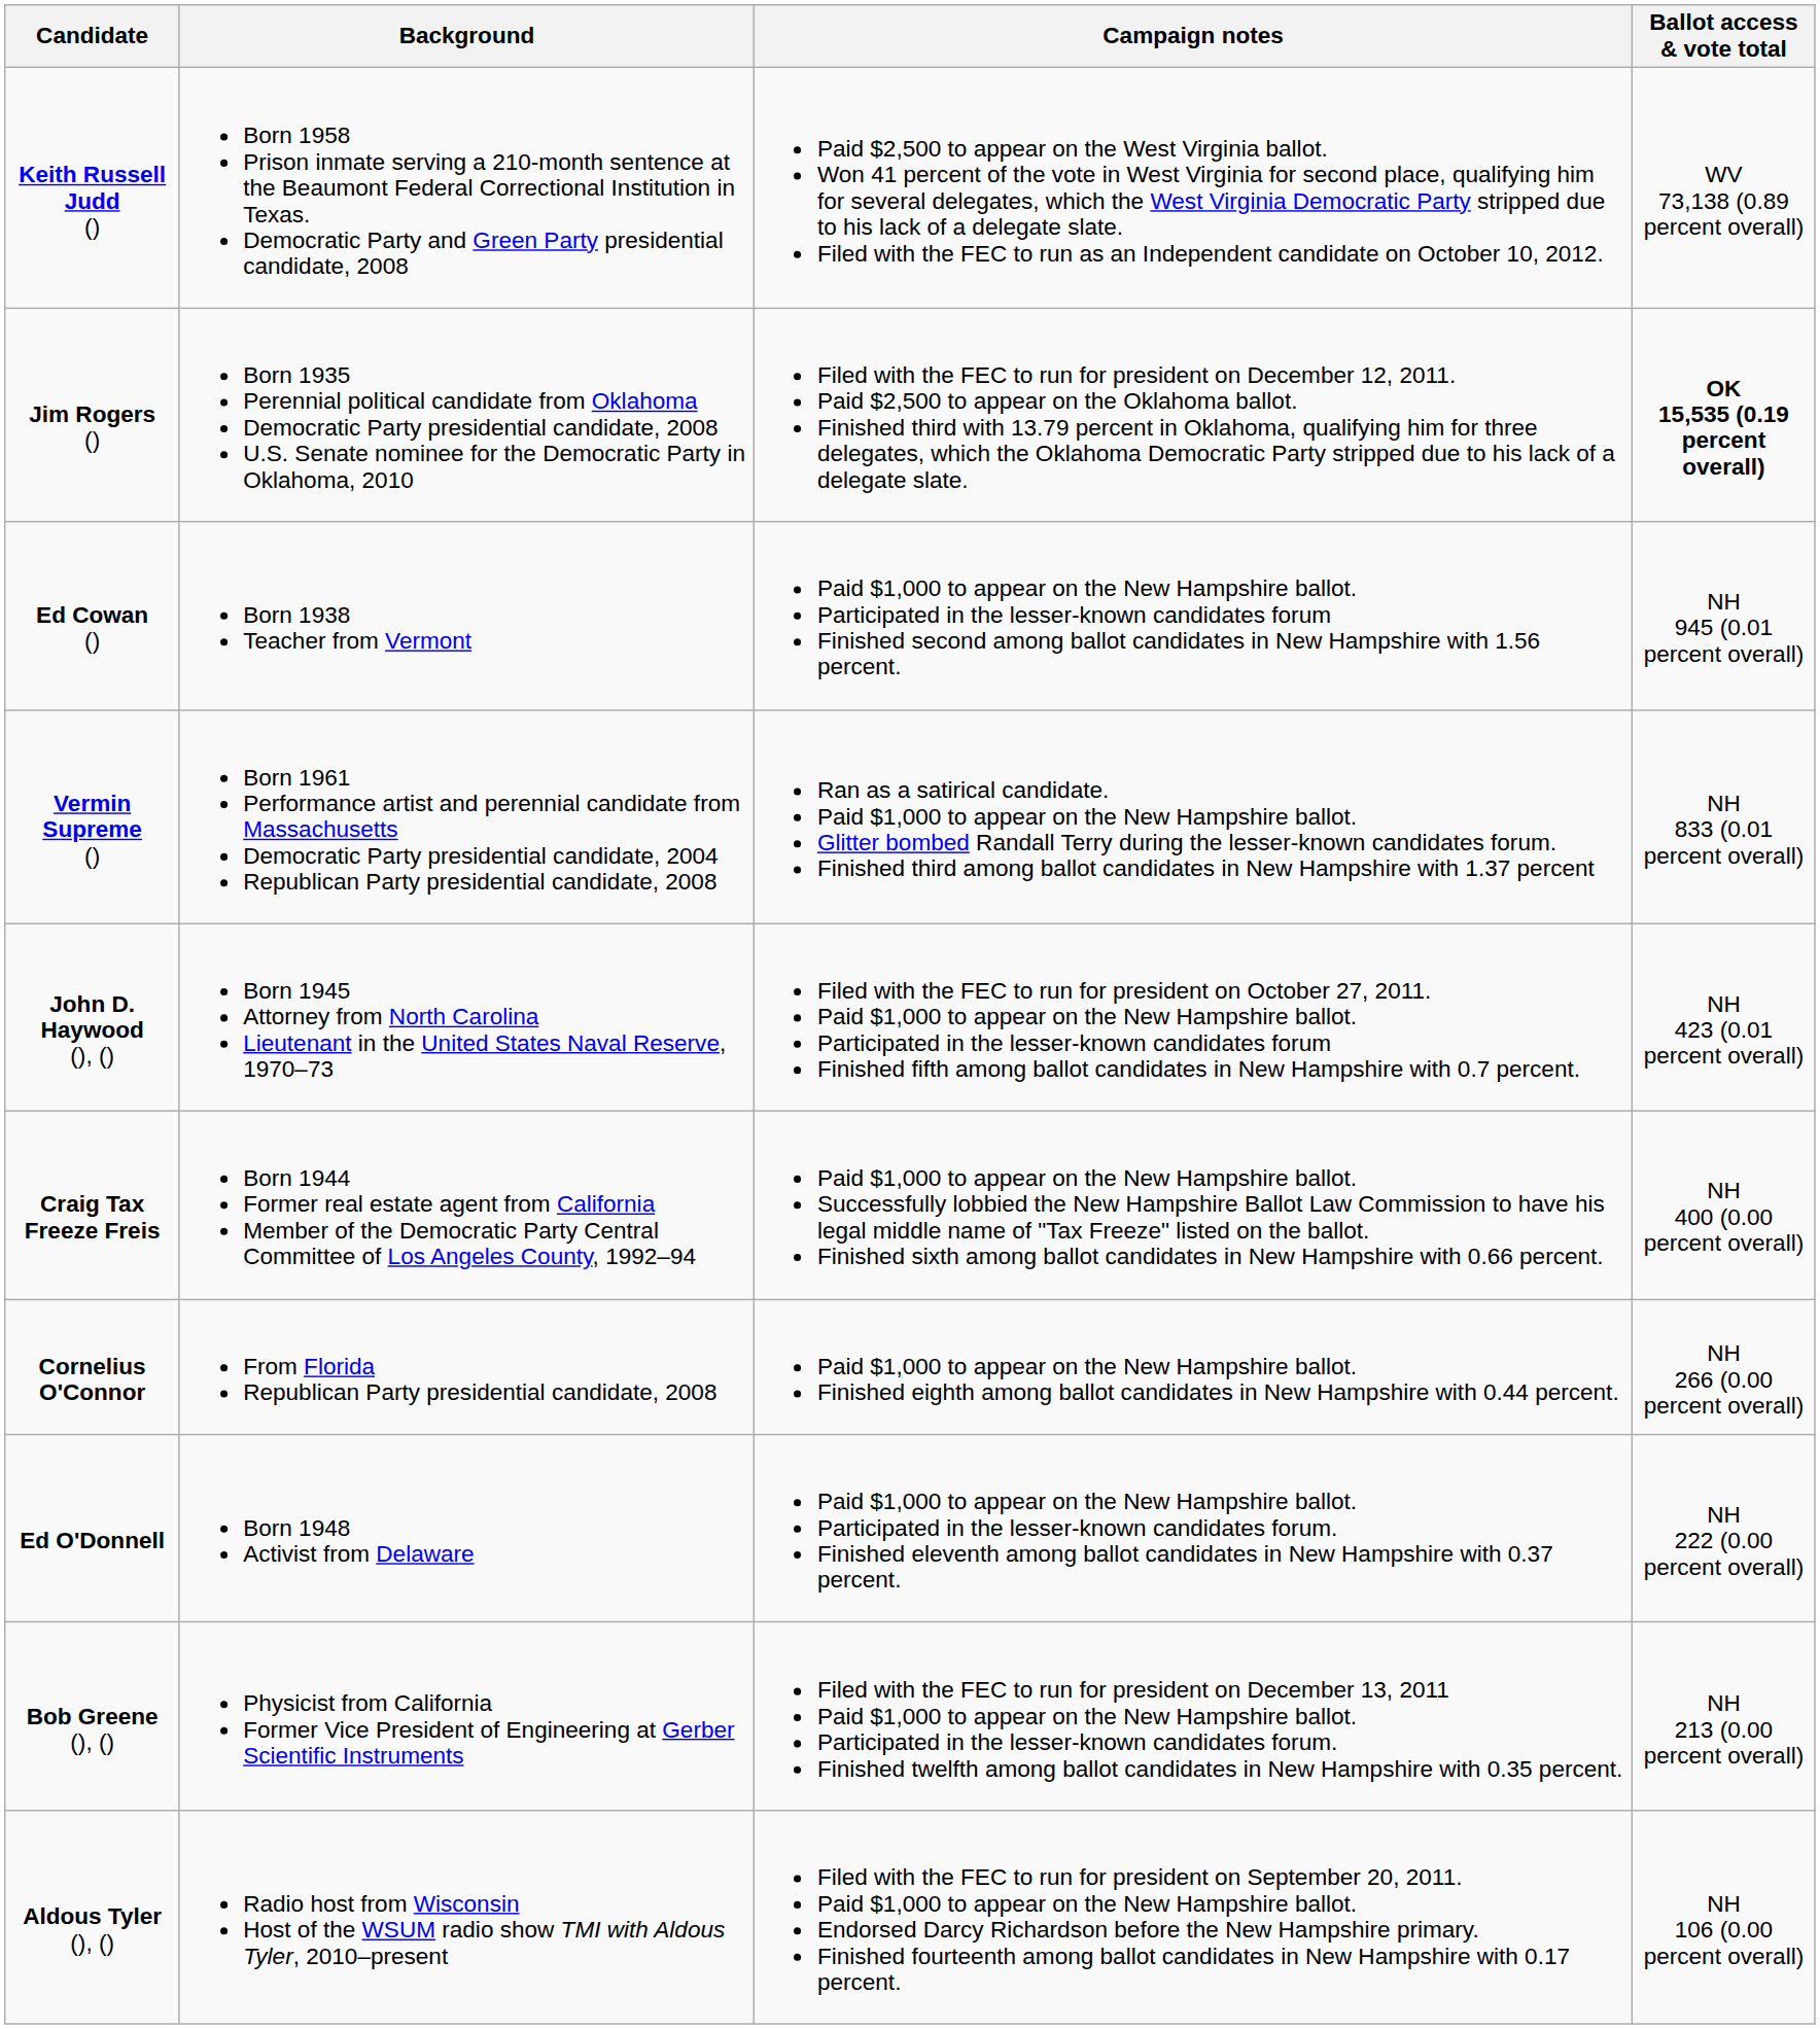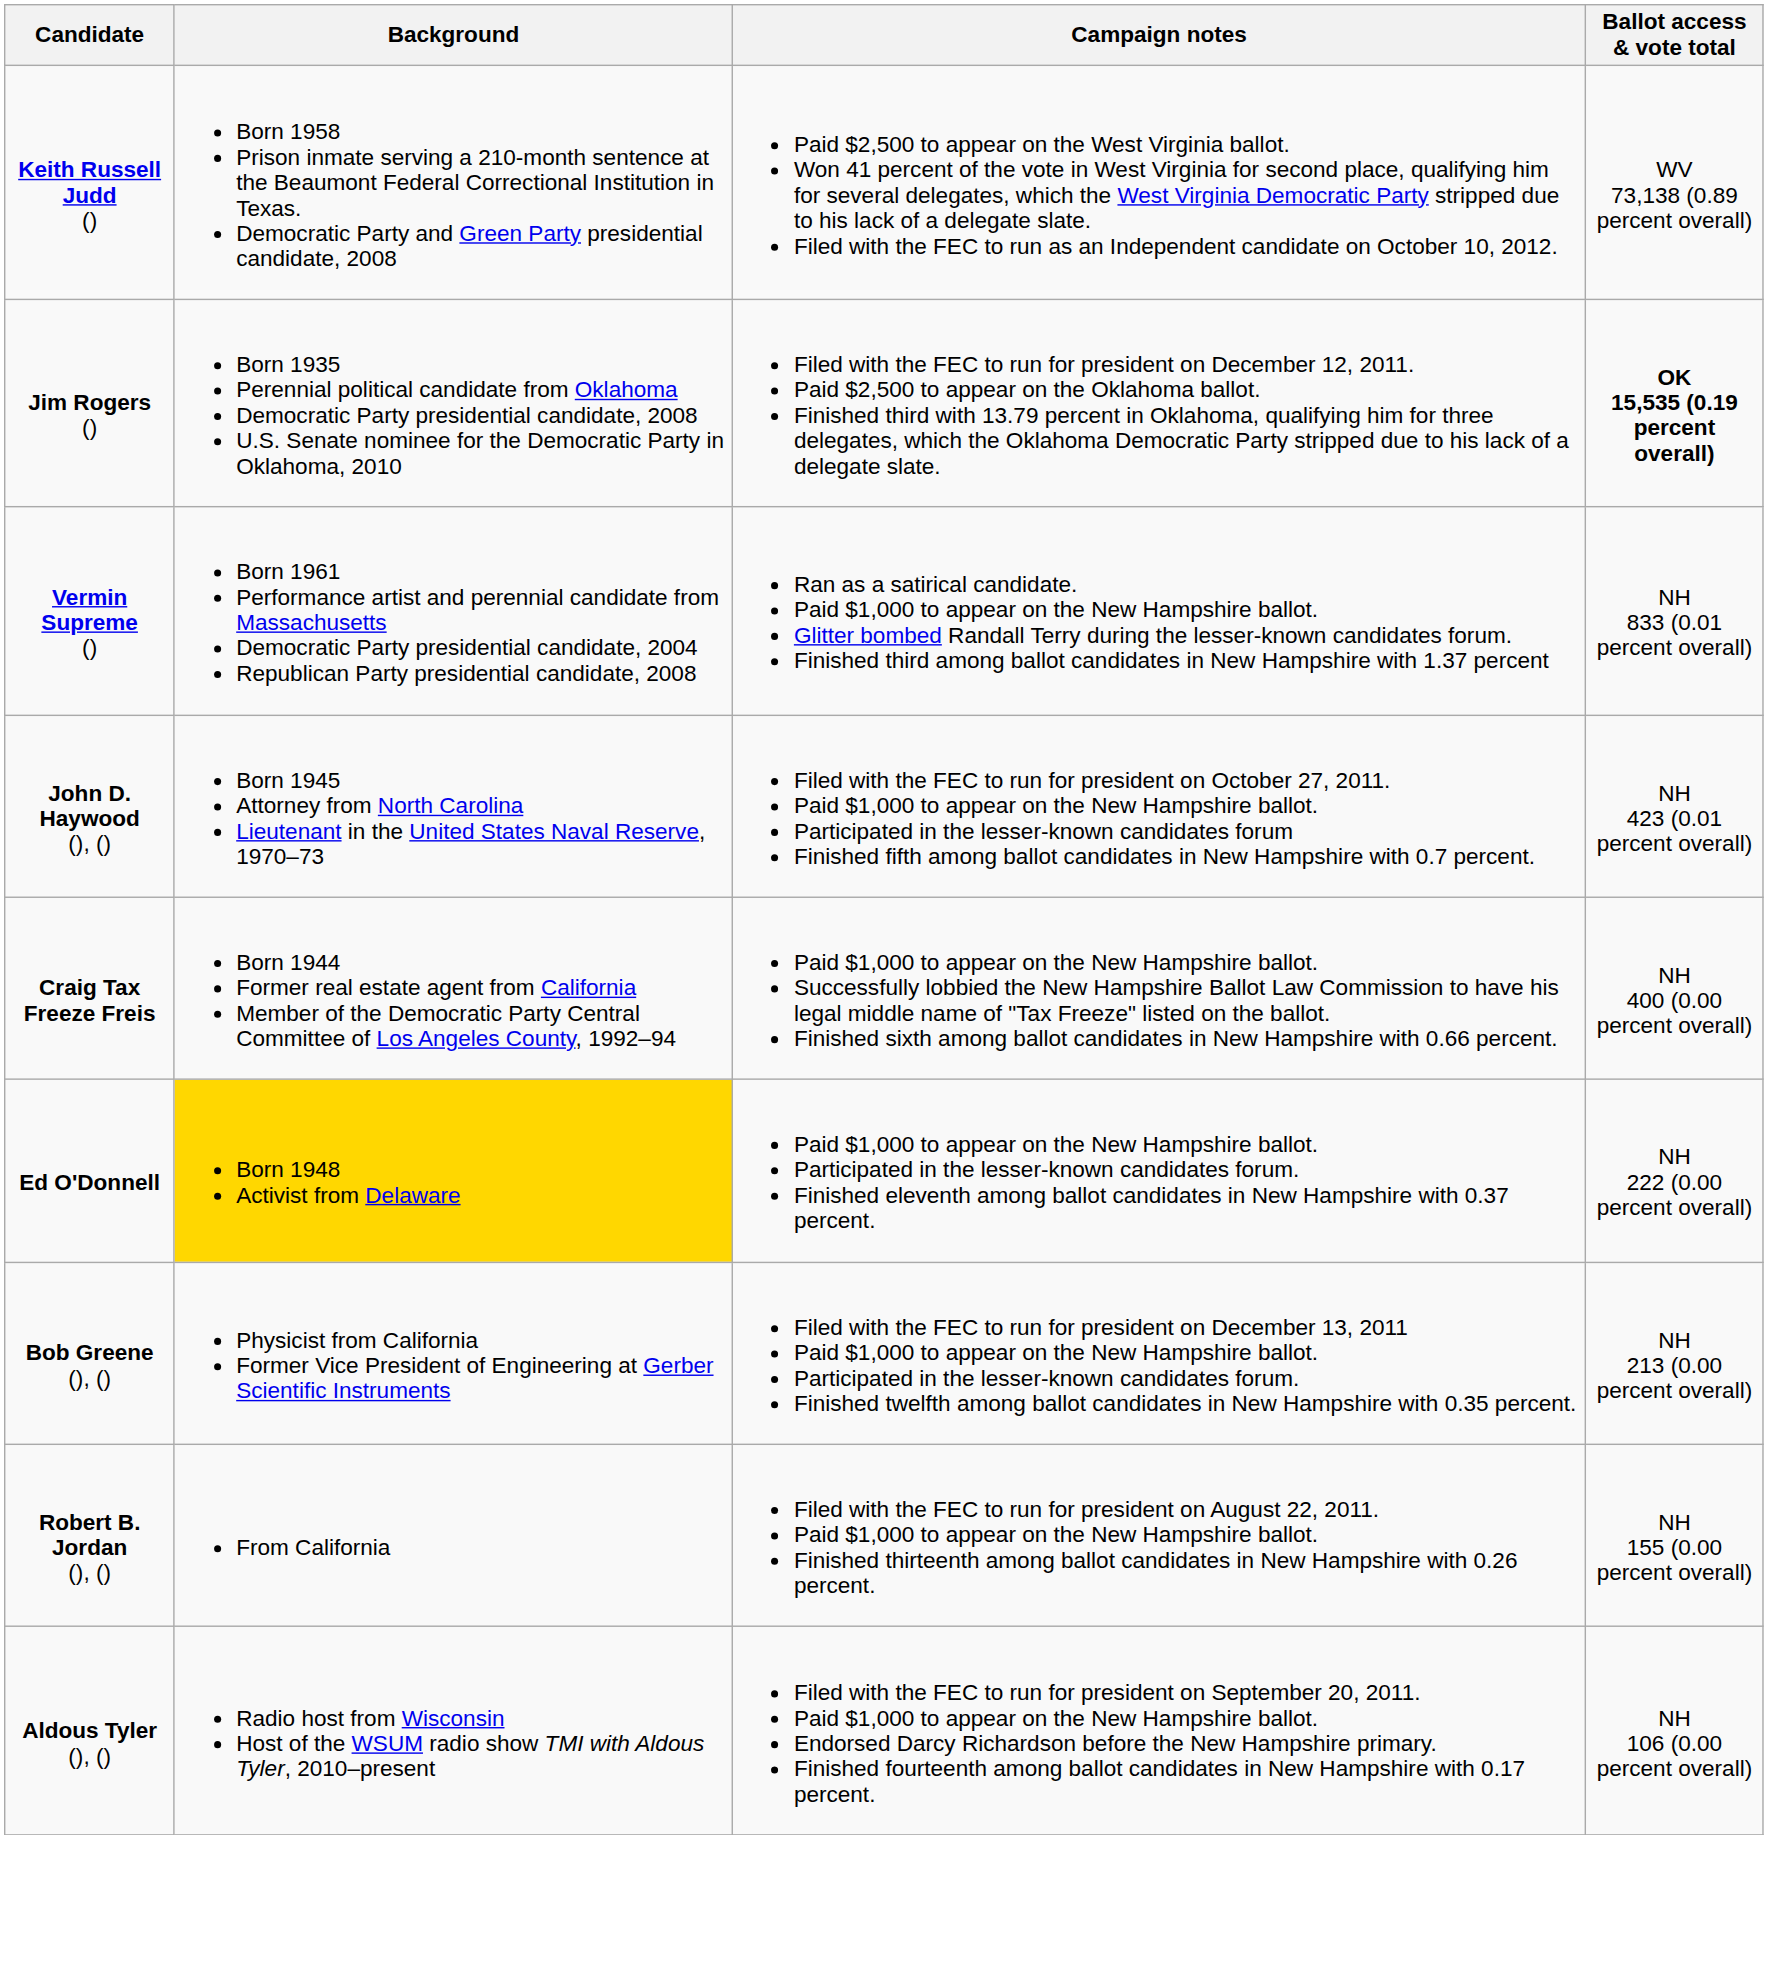- row: Ed Cowan () | Born 1938 Teacher from Vermont | Paid $1,000 to appear on the New Hampshire ballot. Participated in the lesser-known candidates forum Finished second among ballot candidates in New Hampshire with 1.56 percent. | NH 945 (0.01 percent overall)
- row: Cornelius O'Connor | From Florida Republican Party presidential candidate, 2008 | Paid $1,000 to appear on the New Hampshire ballot. Finished eighth among ballot candidates in New Hampshire with 0.44 percent. | NH 266 (0.00 percent overall)
Ed O'Donnell | Background: no background -> gold background
+ row: Robert B. Jordan (), () | From California | Filed with the FEC to run for president on August 22, 2011. Paid $1,000 to appear on the New Hampshire ballot. Finished thirteenth among ballot candidates in New Hampshire with 0.26 percent. | NH 155 (0.00 percent overall)
